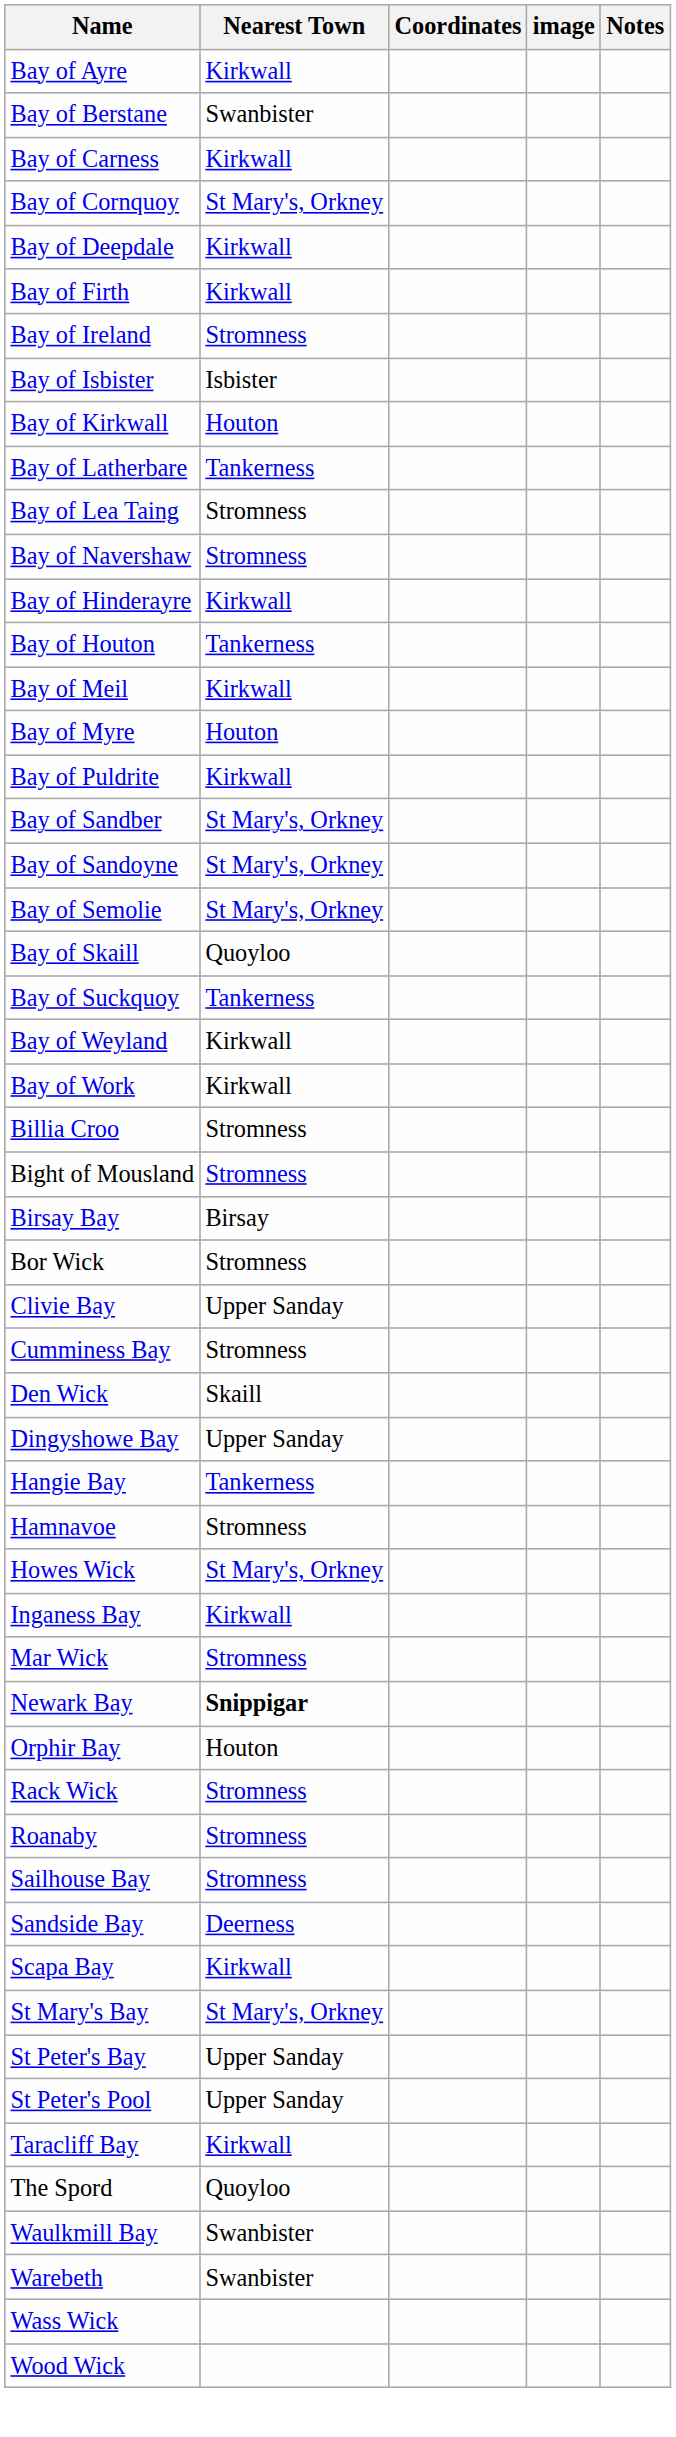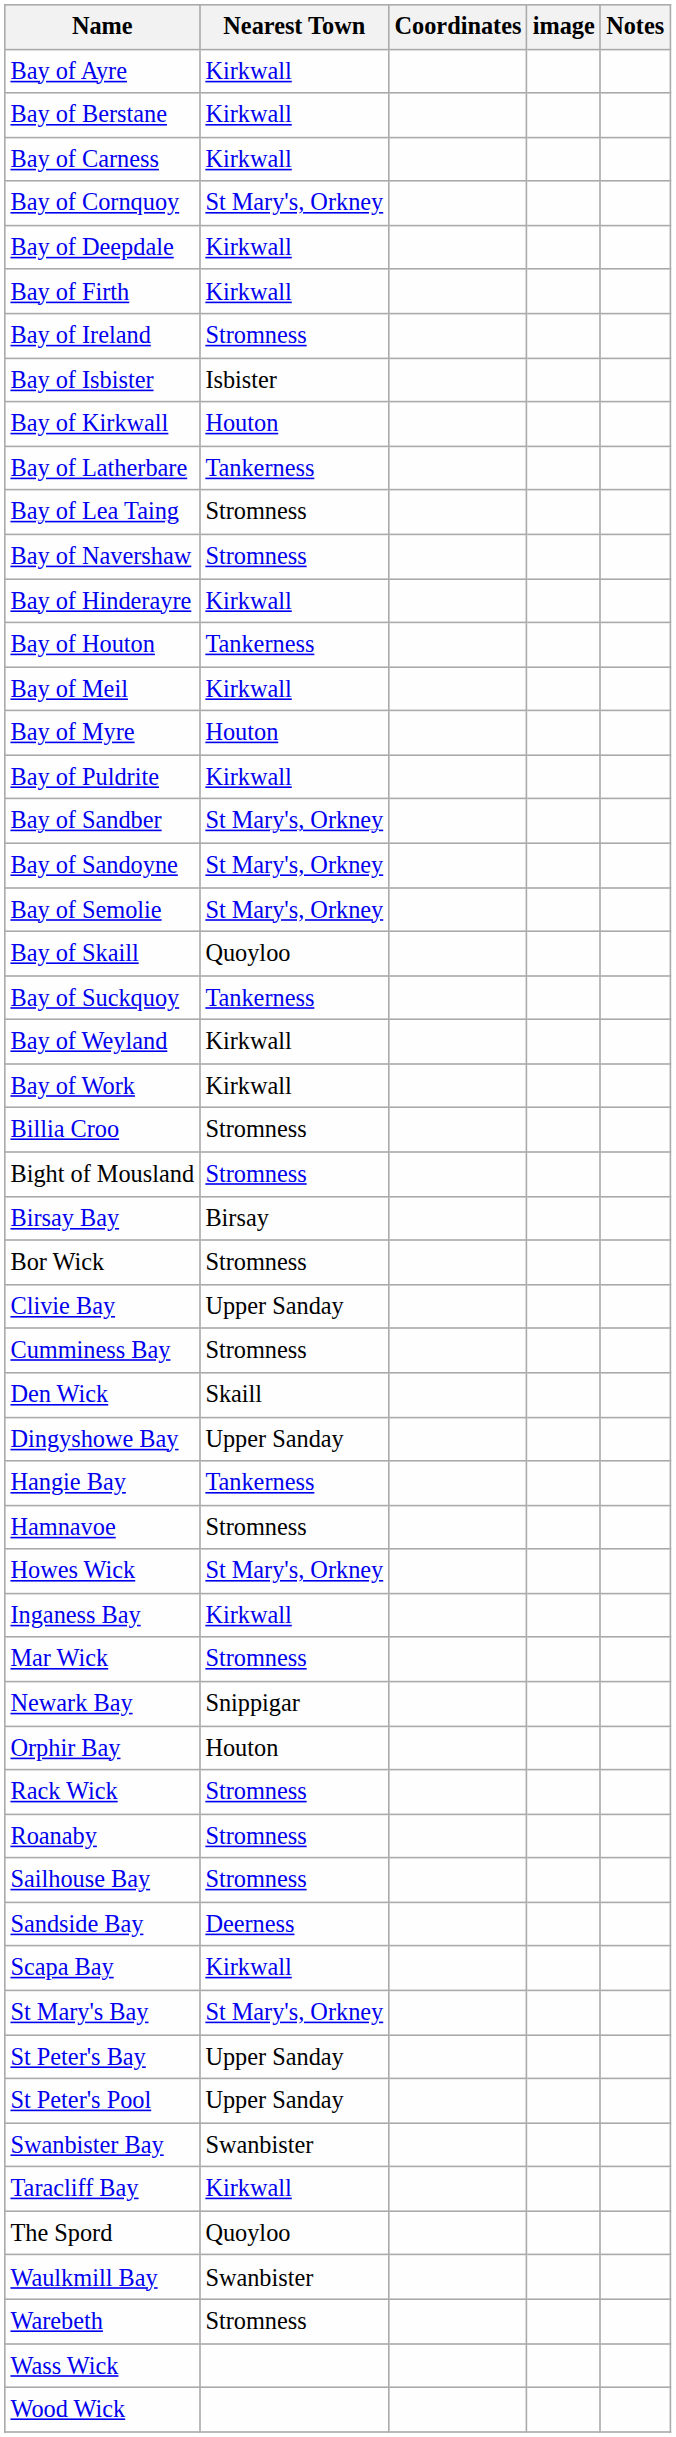Bay of Berstane | Nearest Town: Swanbister -> Kirkwall
Newark Bay | Nearest Town: bold -> normal
+ row: Swanbister Bay | Swanbister
Warebeth | Nearest Town: Swanbister -> Stromness
